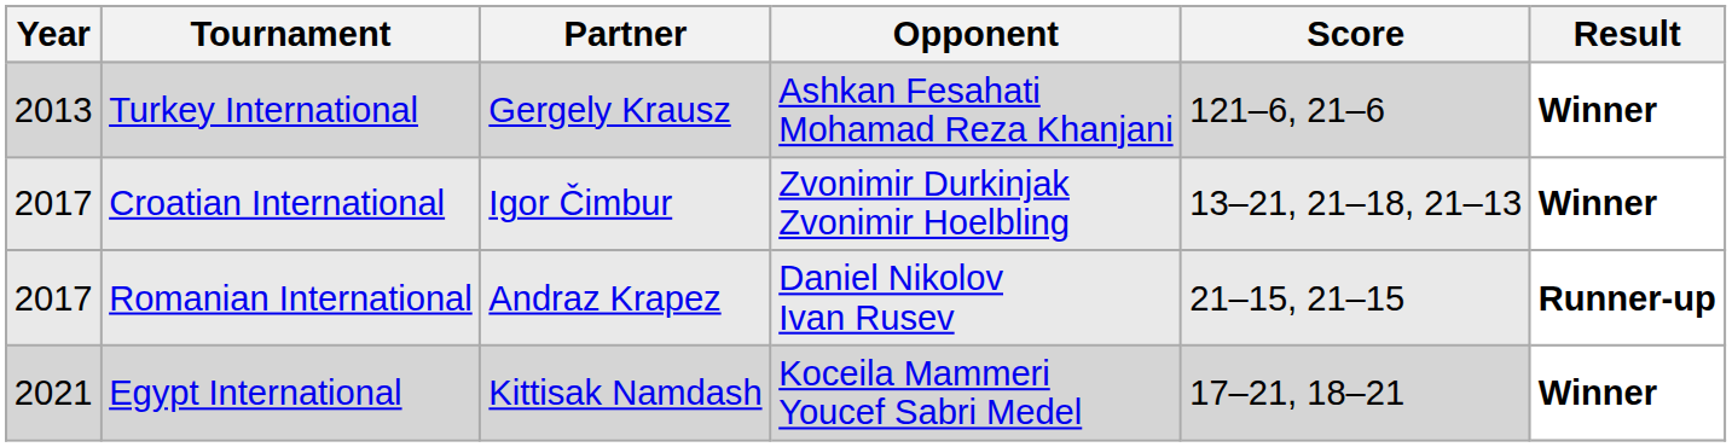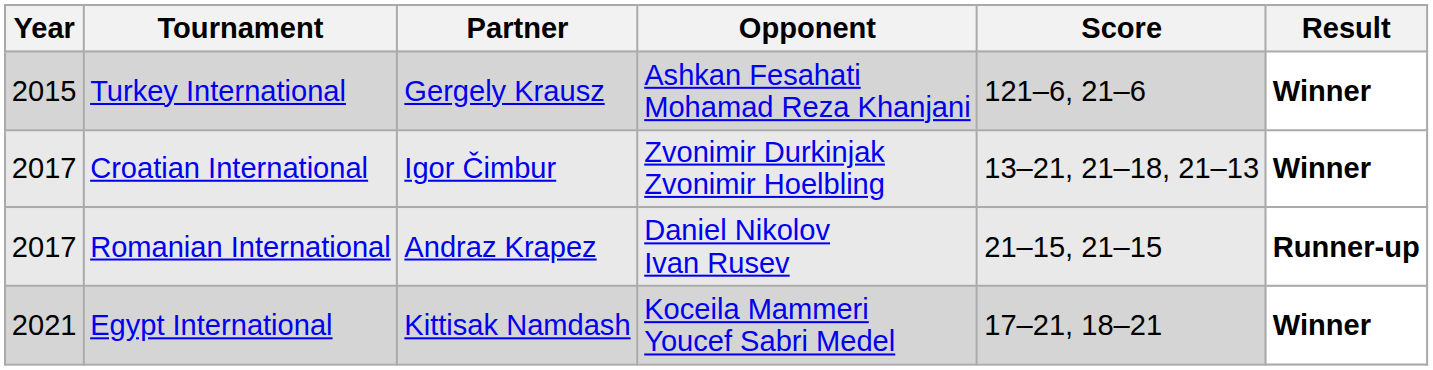Turkey International | Year: 2013 -> 2015
